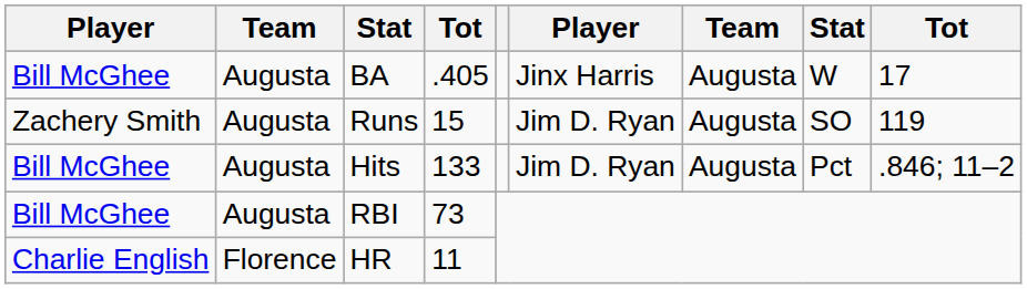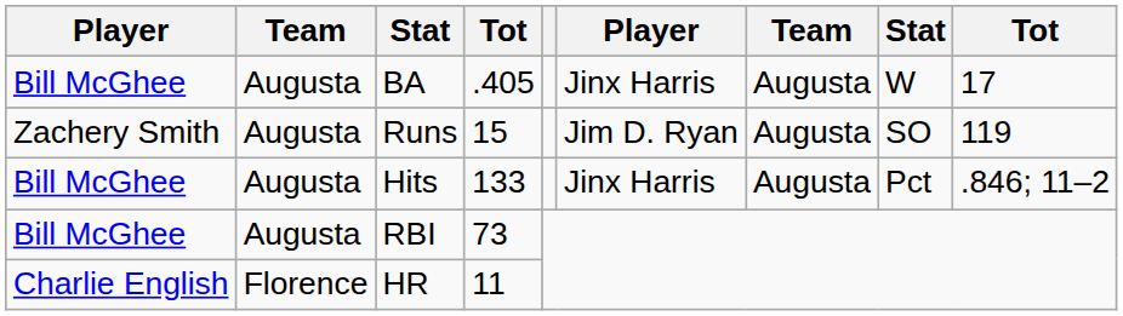Hits | column 6: Jim D. Ryan -> Jinx Harris
